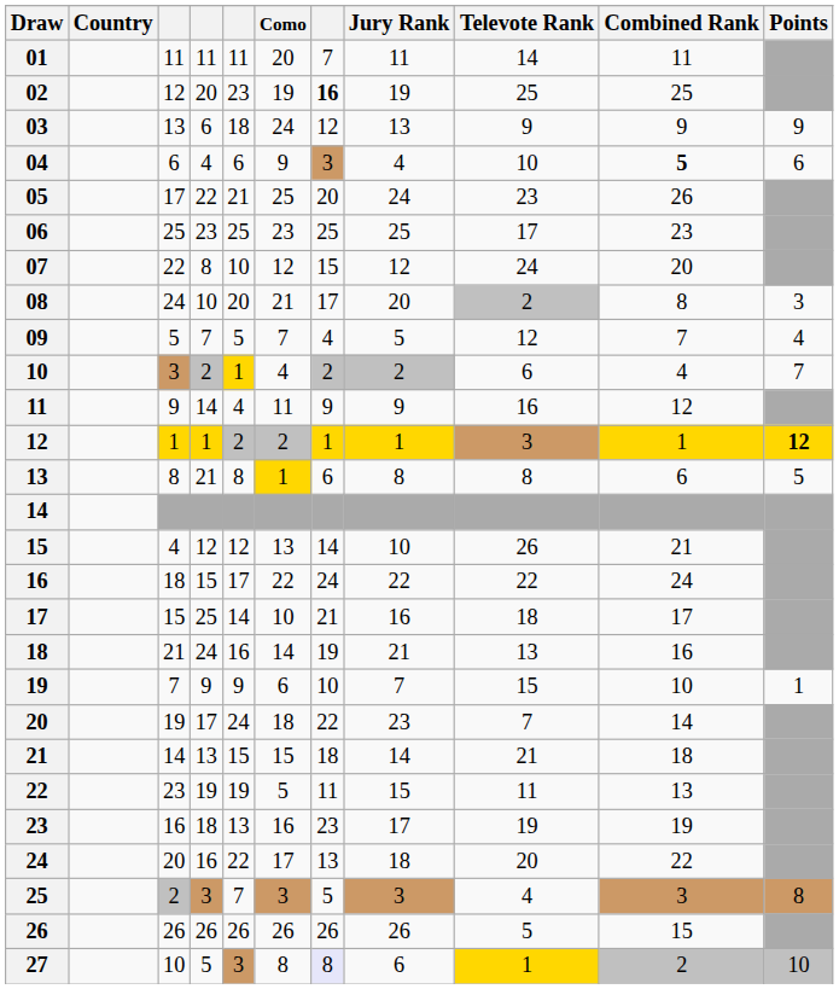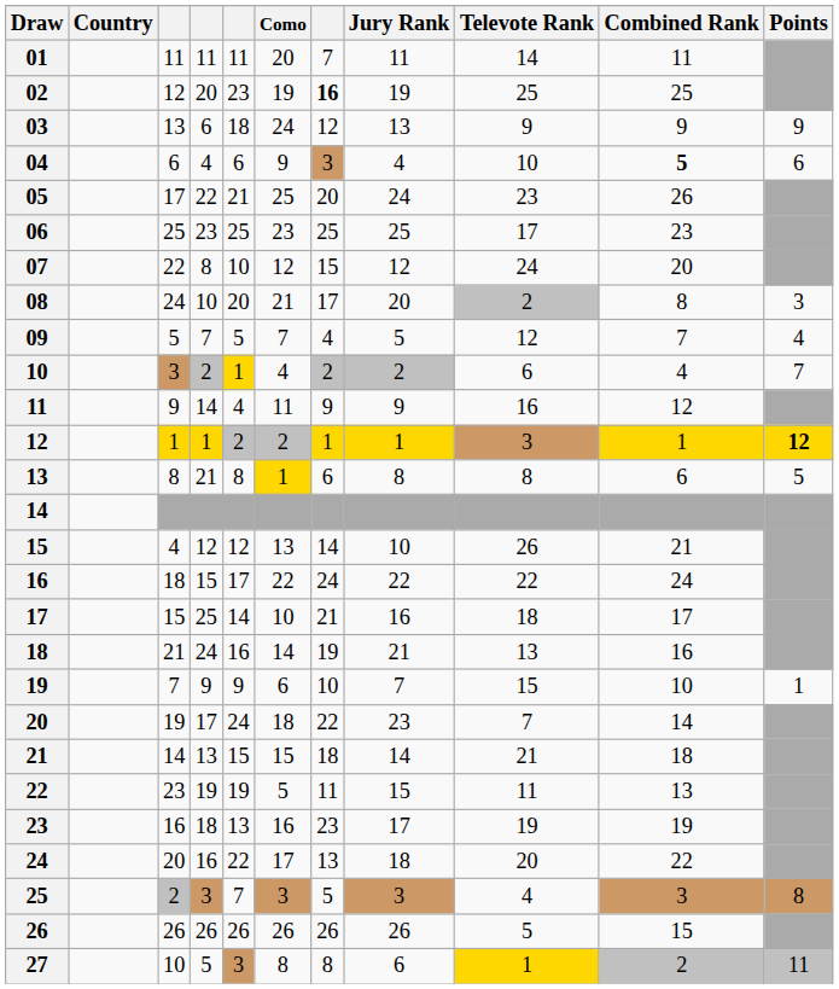27 | column 7: lavender background -> no background
27 | Points: 10 -> 11
